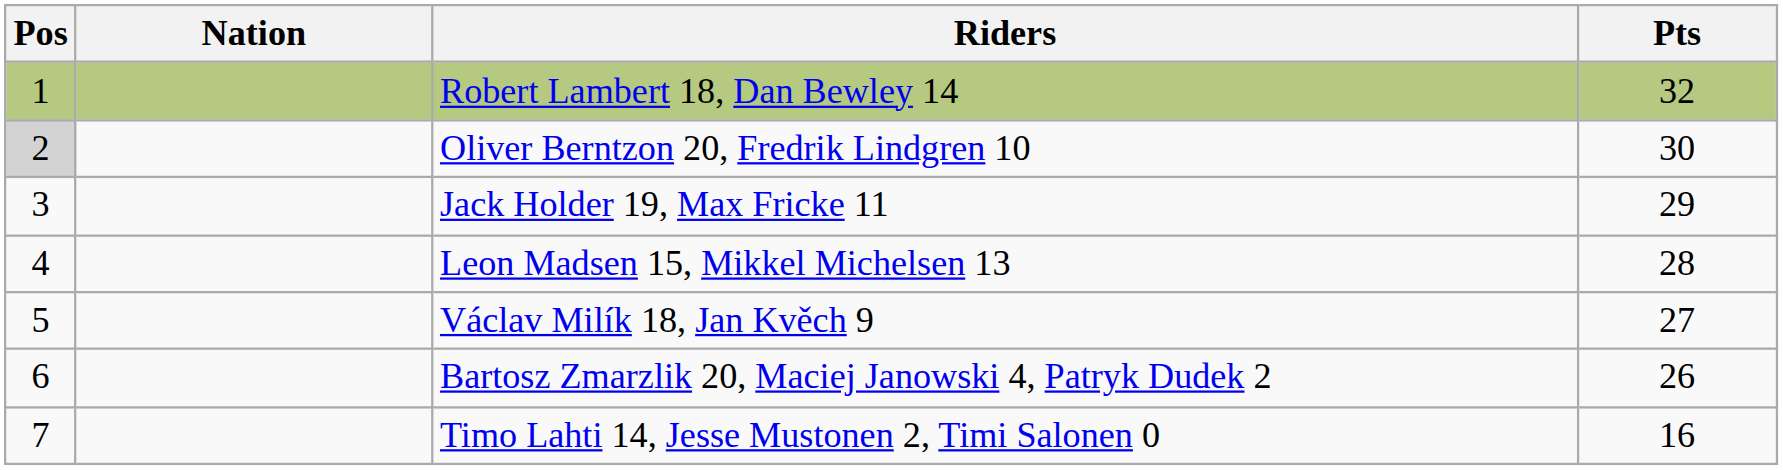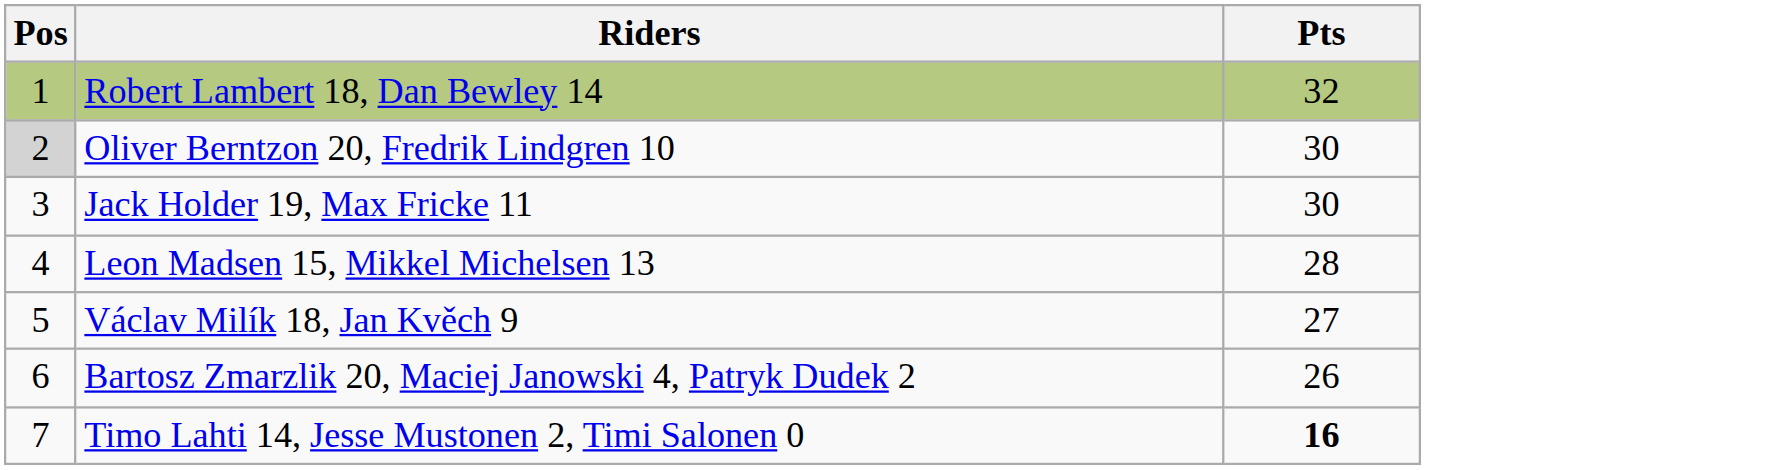- column: Nation
Jack Holder 19, Max Fricke 11 | Pts: 29 -> 30
Timo Lahti 14, Jesse Mustonen 2, Timi Salonen 0 | Pts: normal -> bold
